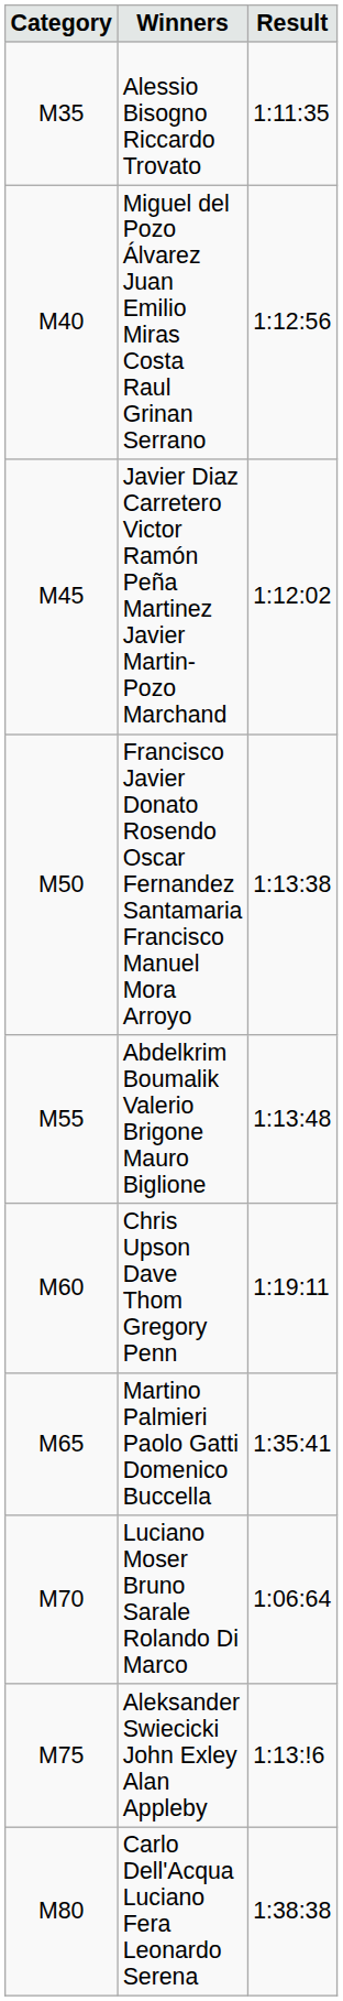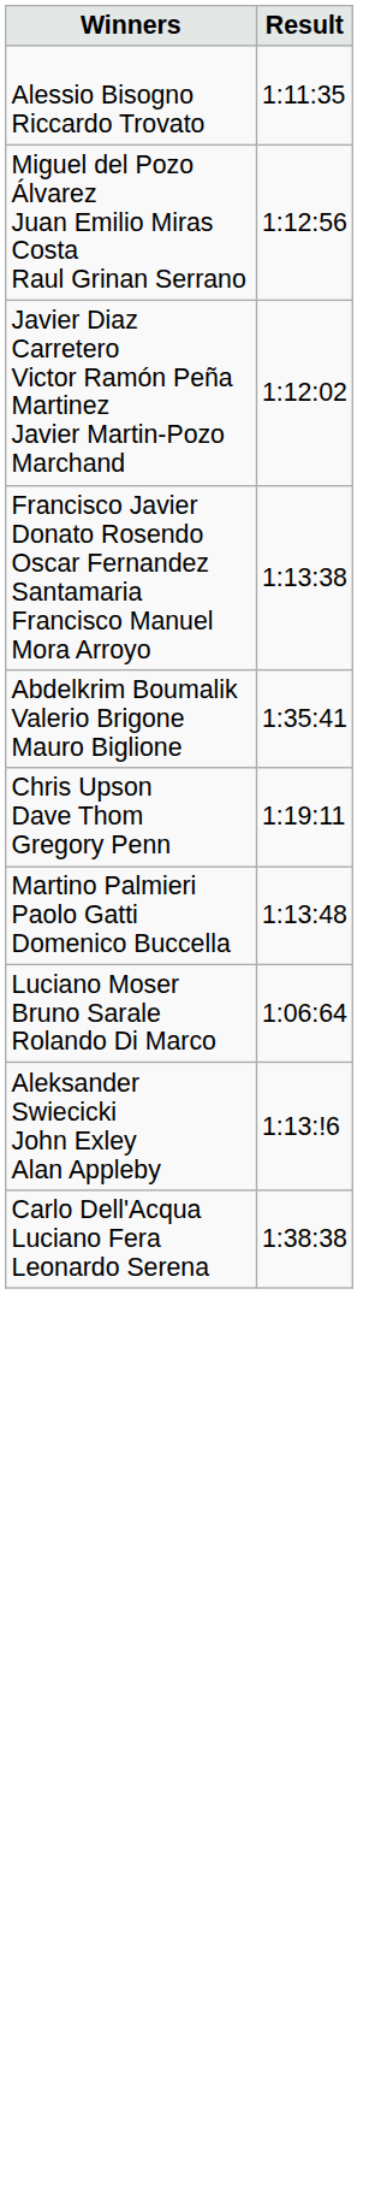- column: Category | M35 | M40 | M45 | M50 | M55 | M60 | M65 | M70 | M75 | M80
Abdelkrim Boumalik Valerio Brigone Mauro Biglione | Result: 1:13:48 -> 1:35:41
Martino Palmieri Paolo Gatti Domenico Buccella | Result: 1:35:41 -> 1:13:48
